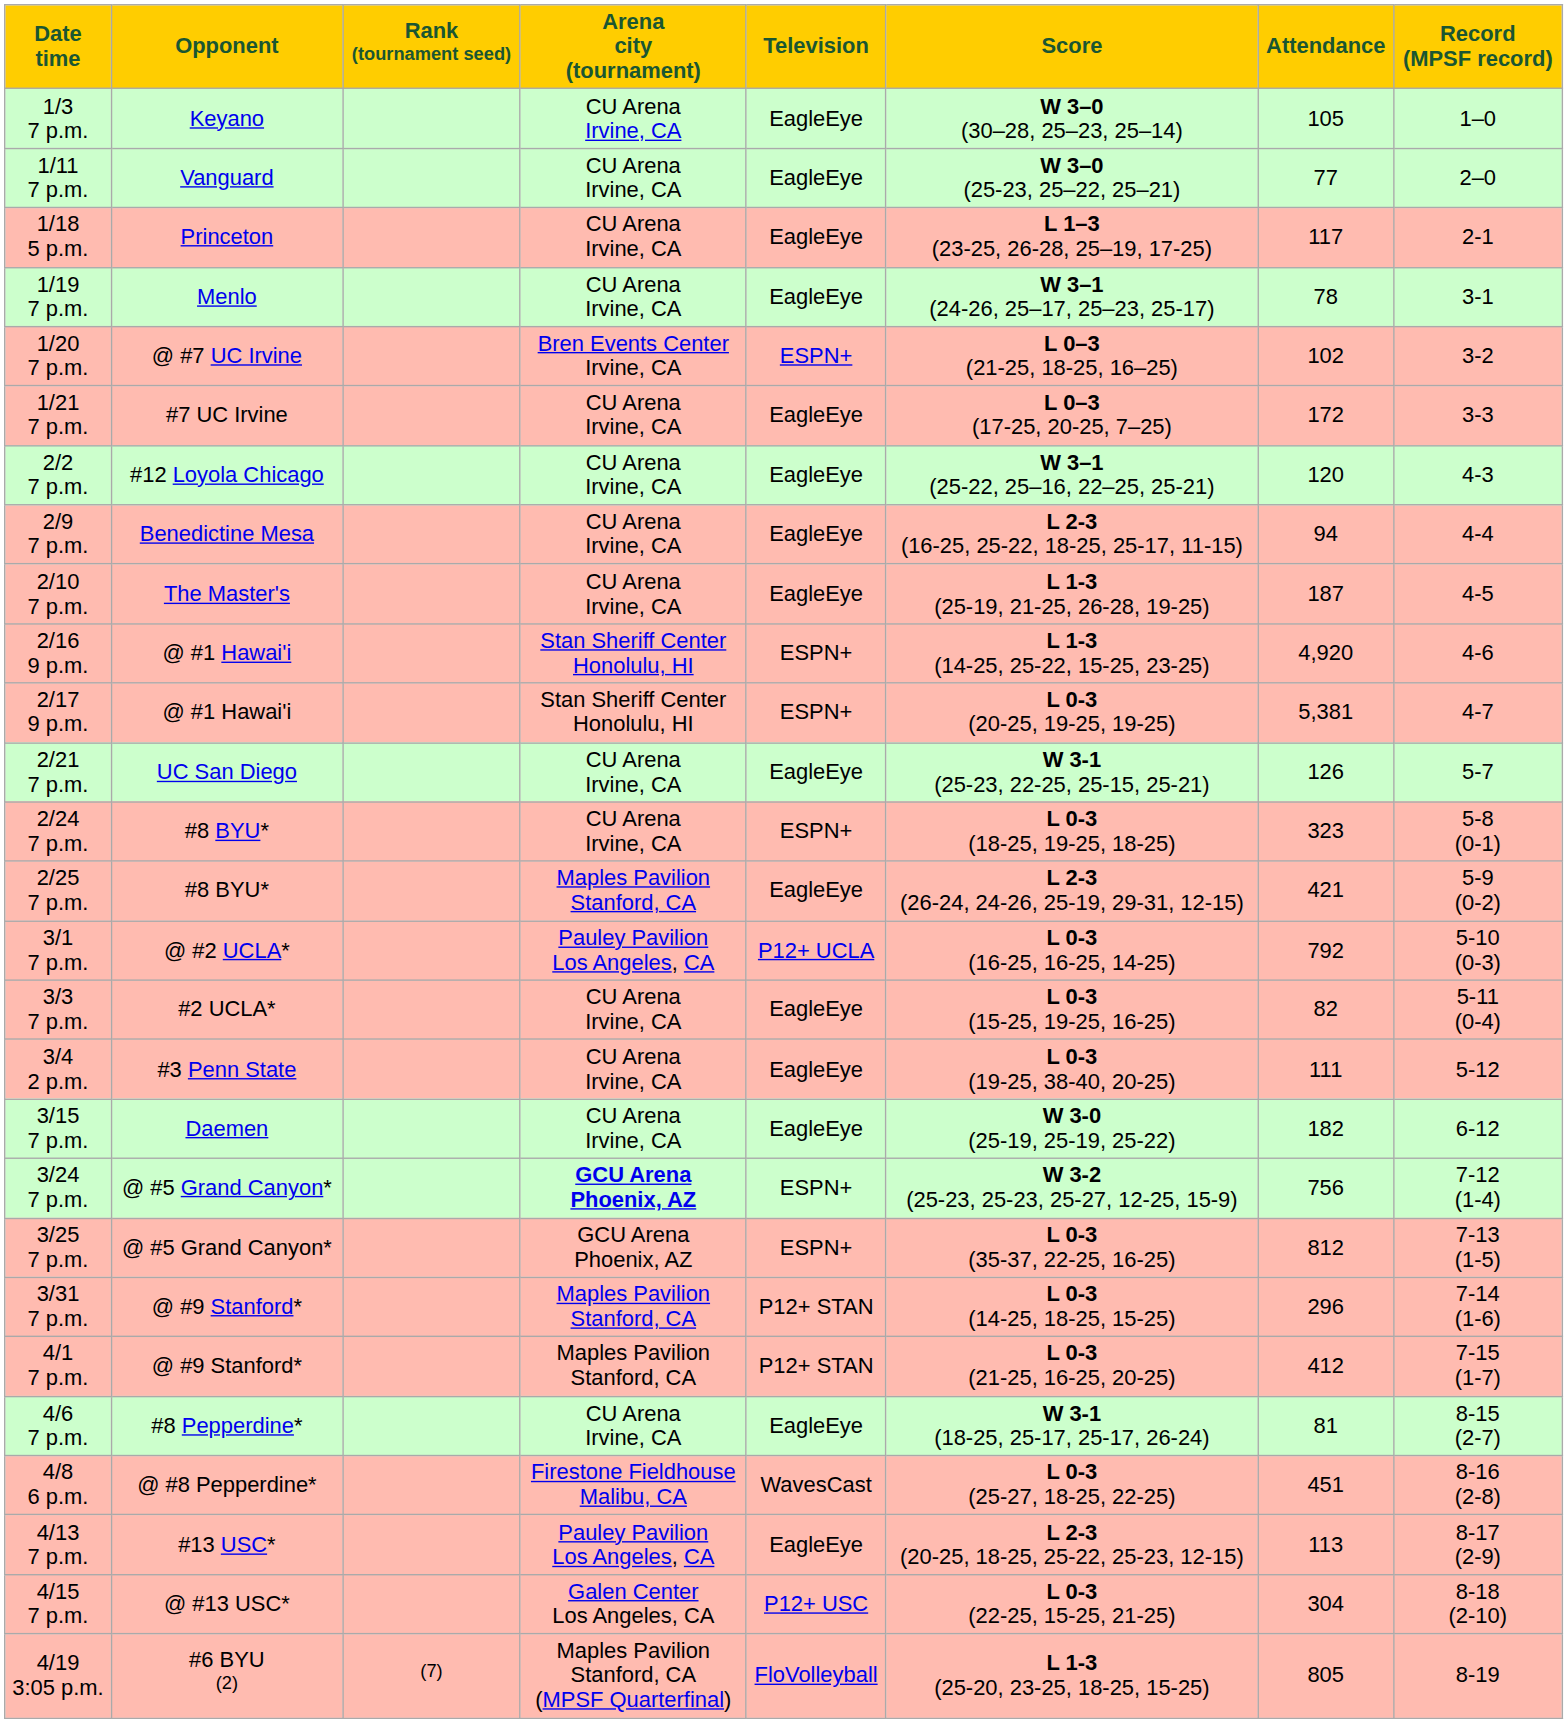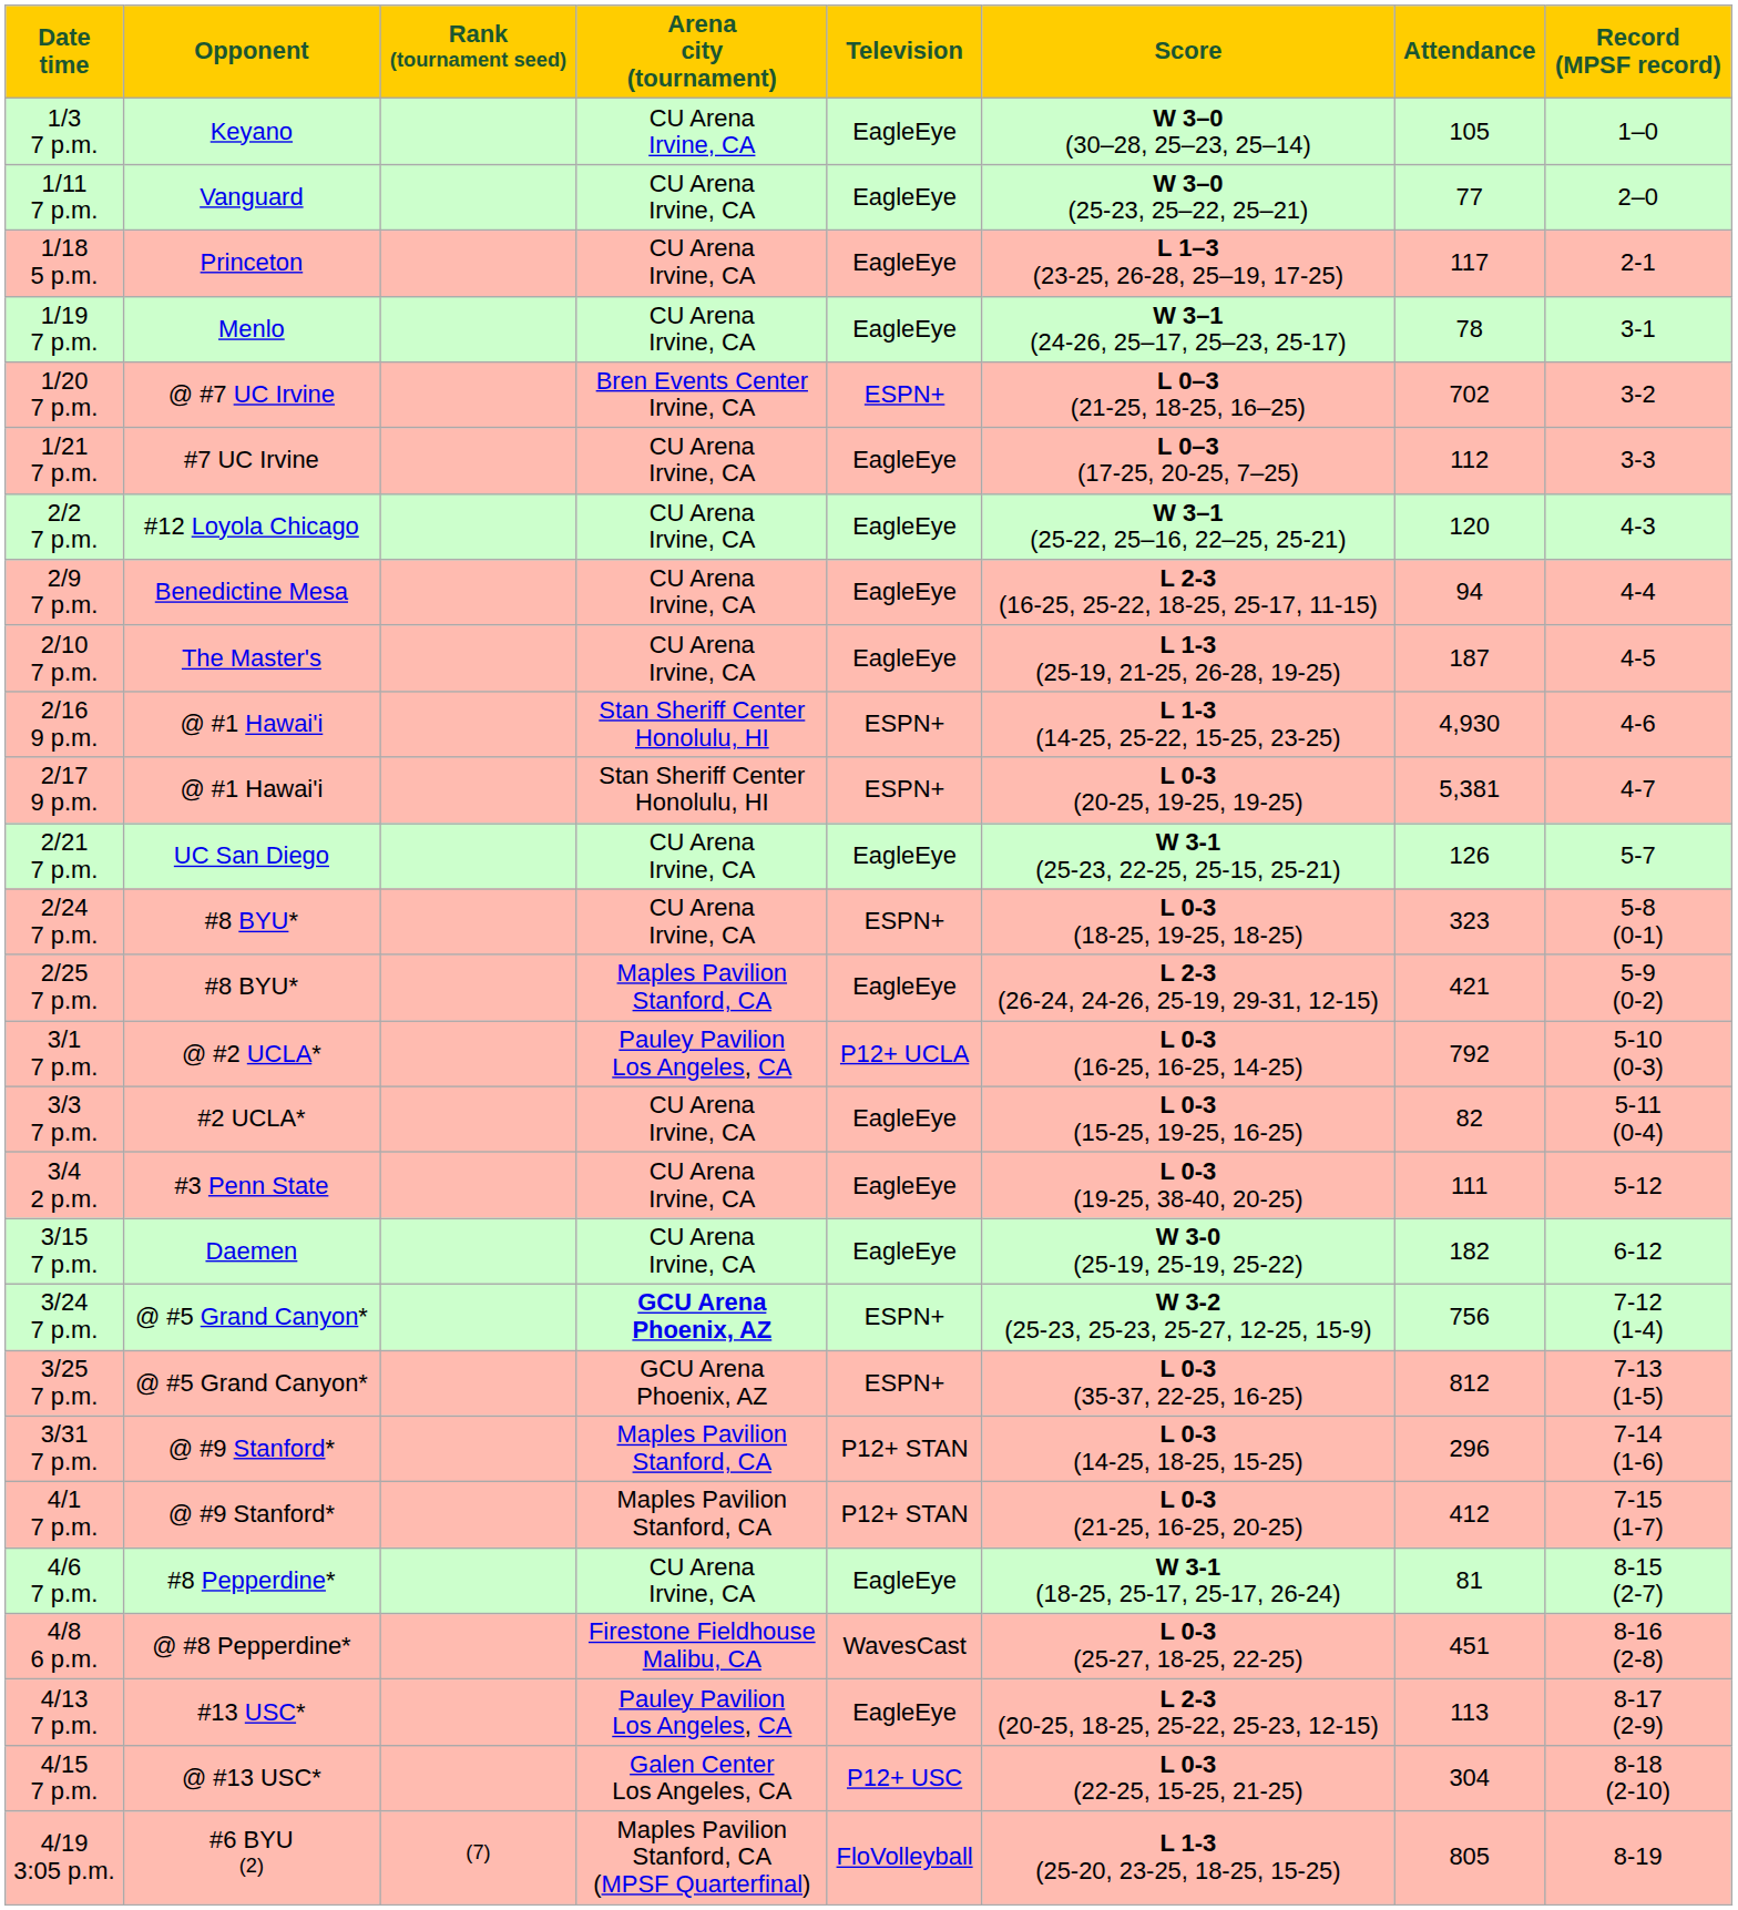1/20 7 p.m. | Attendance: 102 -> 702
1/21 7 p.m. | Attendance: 172 -> 112
2/16 9 p.m. | Attendance: 4,920 -> 4,930
